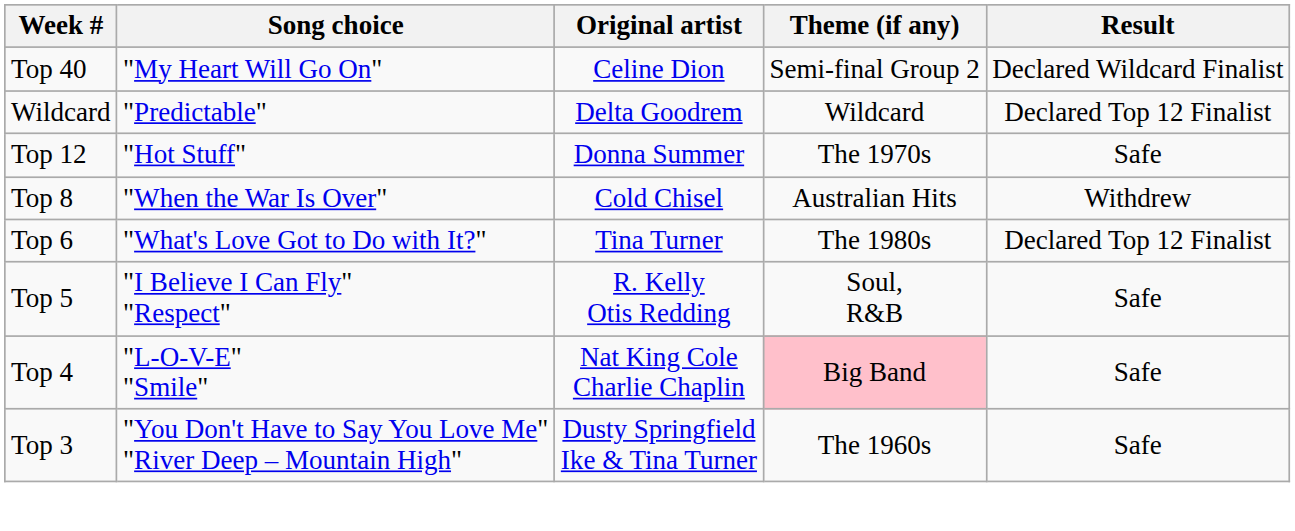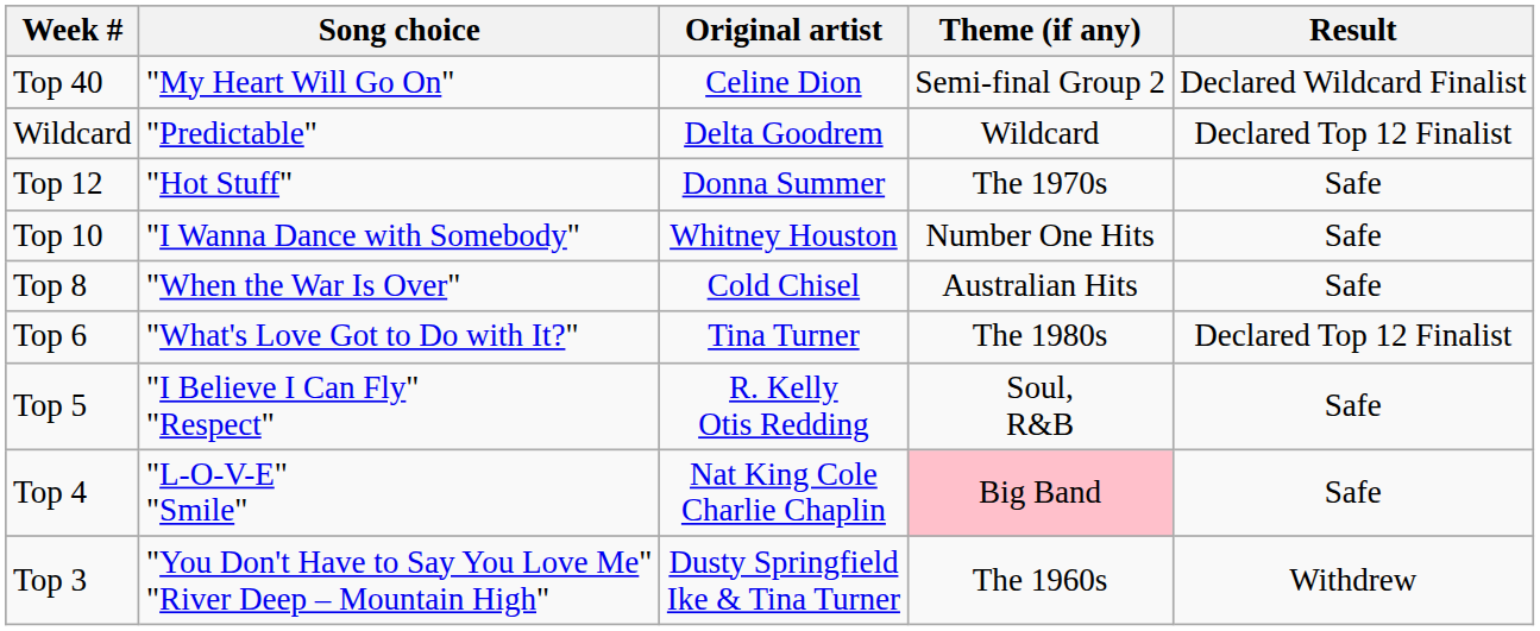+ row: Top 10 | "I Wanna Dance with Somebody" | Whitney Houston | Number One Hits | Safe
Top 8 | Result: Withdrew -> Safe
Top 3 | Result: Safe -> Withdrew
